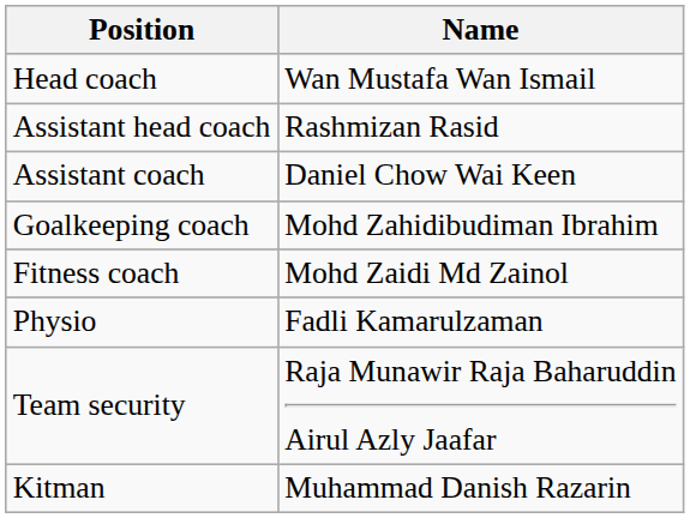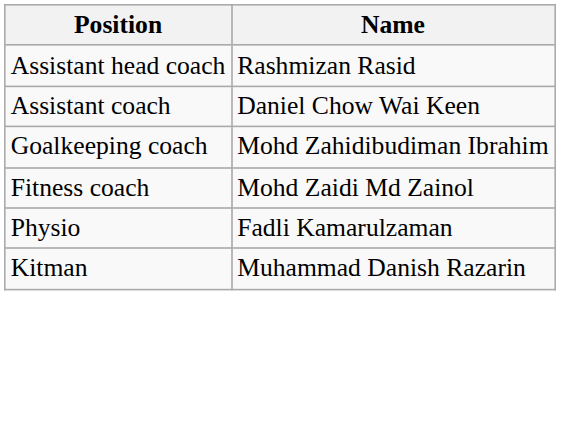- row: Head coach | Wan Mustafa Wan Ismail
- row: Team security | Raja Munawir Raja Baharuddin Airul Azly Jaafar
